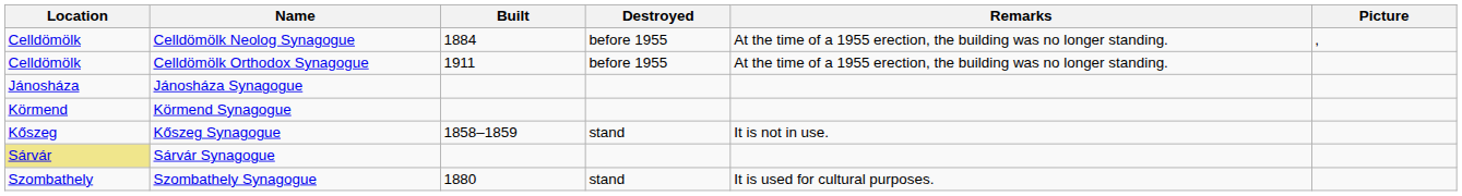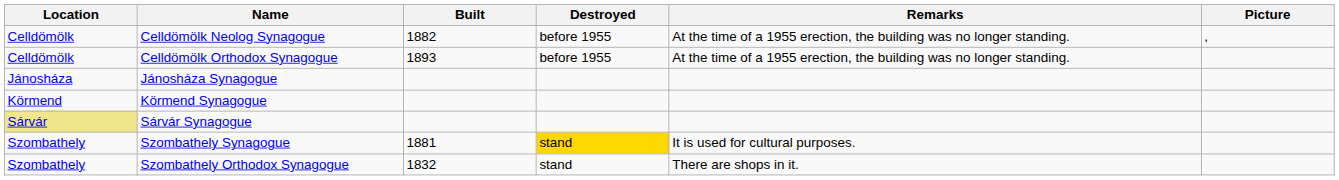Celldömölk Neolog Synagogue | Built: 1884 -> 1882
Celldömölk Orthodox Synagogue | Built: 1911 -> 1893
- row: Kőszeg | Kőszeg Synagogue | 1858–1859 | stand | It is not in use.
Szombathely Synagogue | Built: 1880 -> 1881
Szombathely Synagogue | Destroyed: no background -> gold background
+ row: Szombathely | Szombathely Orthodox Synagogue | 1832 | stand | There are shops in it.
